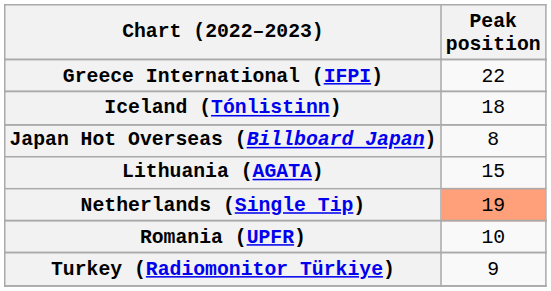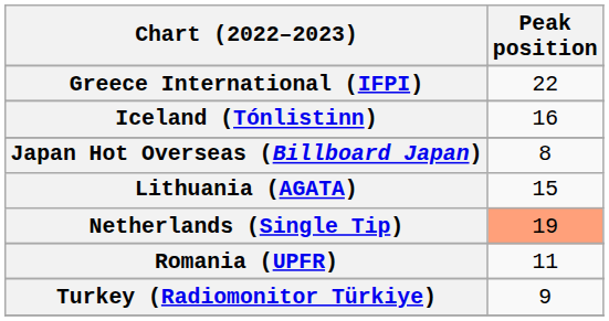Iceland (Tónlistinn) | Peak position: 18 -> 16
Romania (UPFR) | Peak position: 10 -> 11
